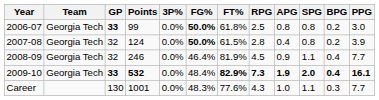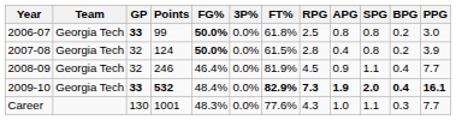columns swapped: FG% <-> 3P%
